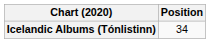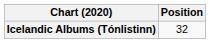Icelandic Albums (Tónlistinn) | Position: 34 -> 32
